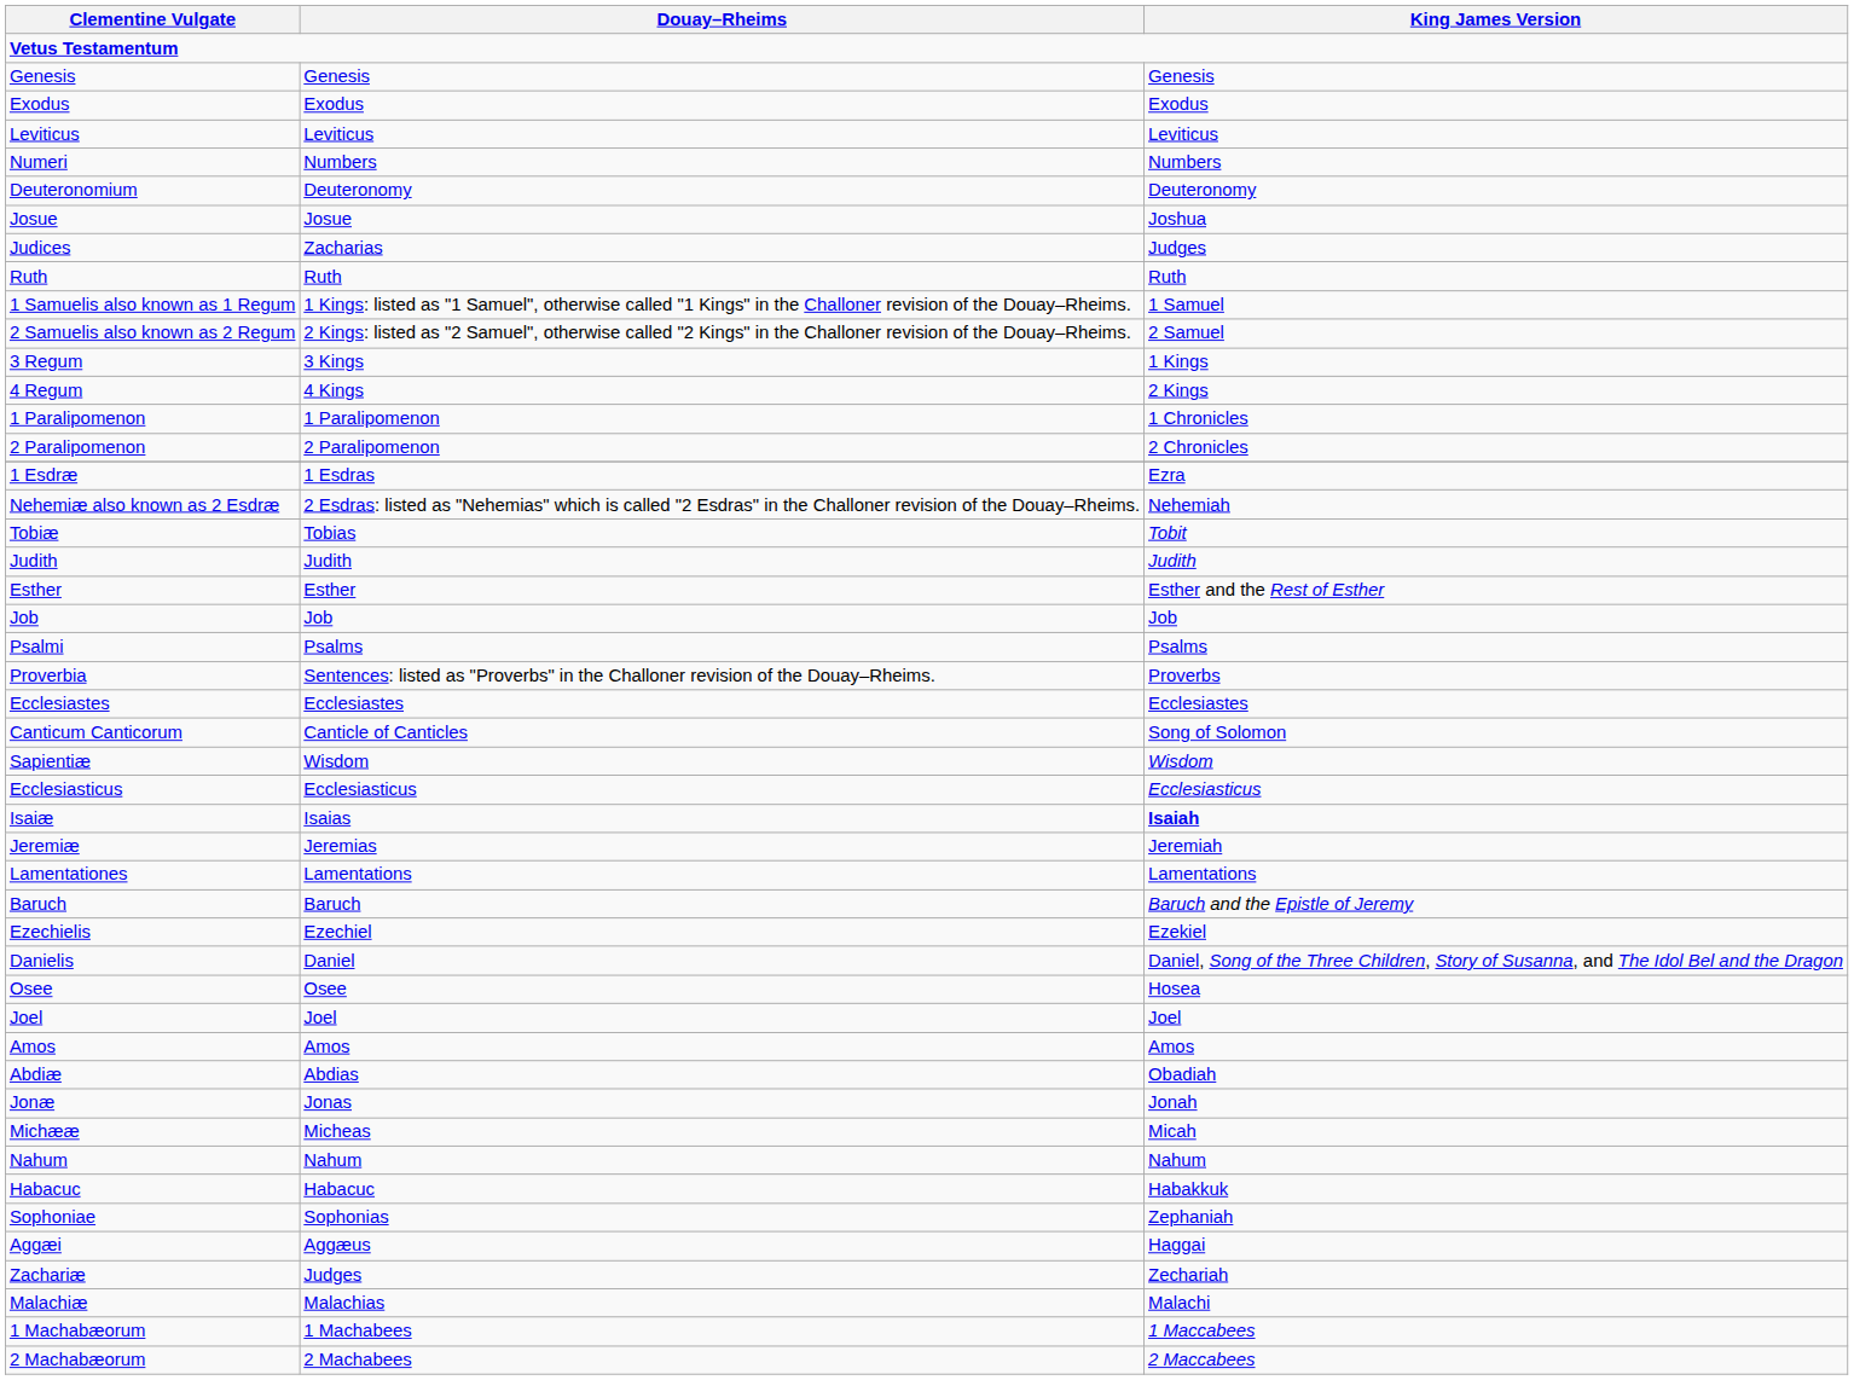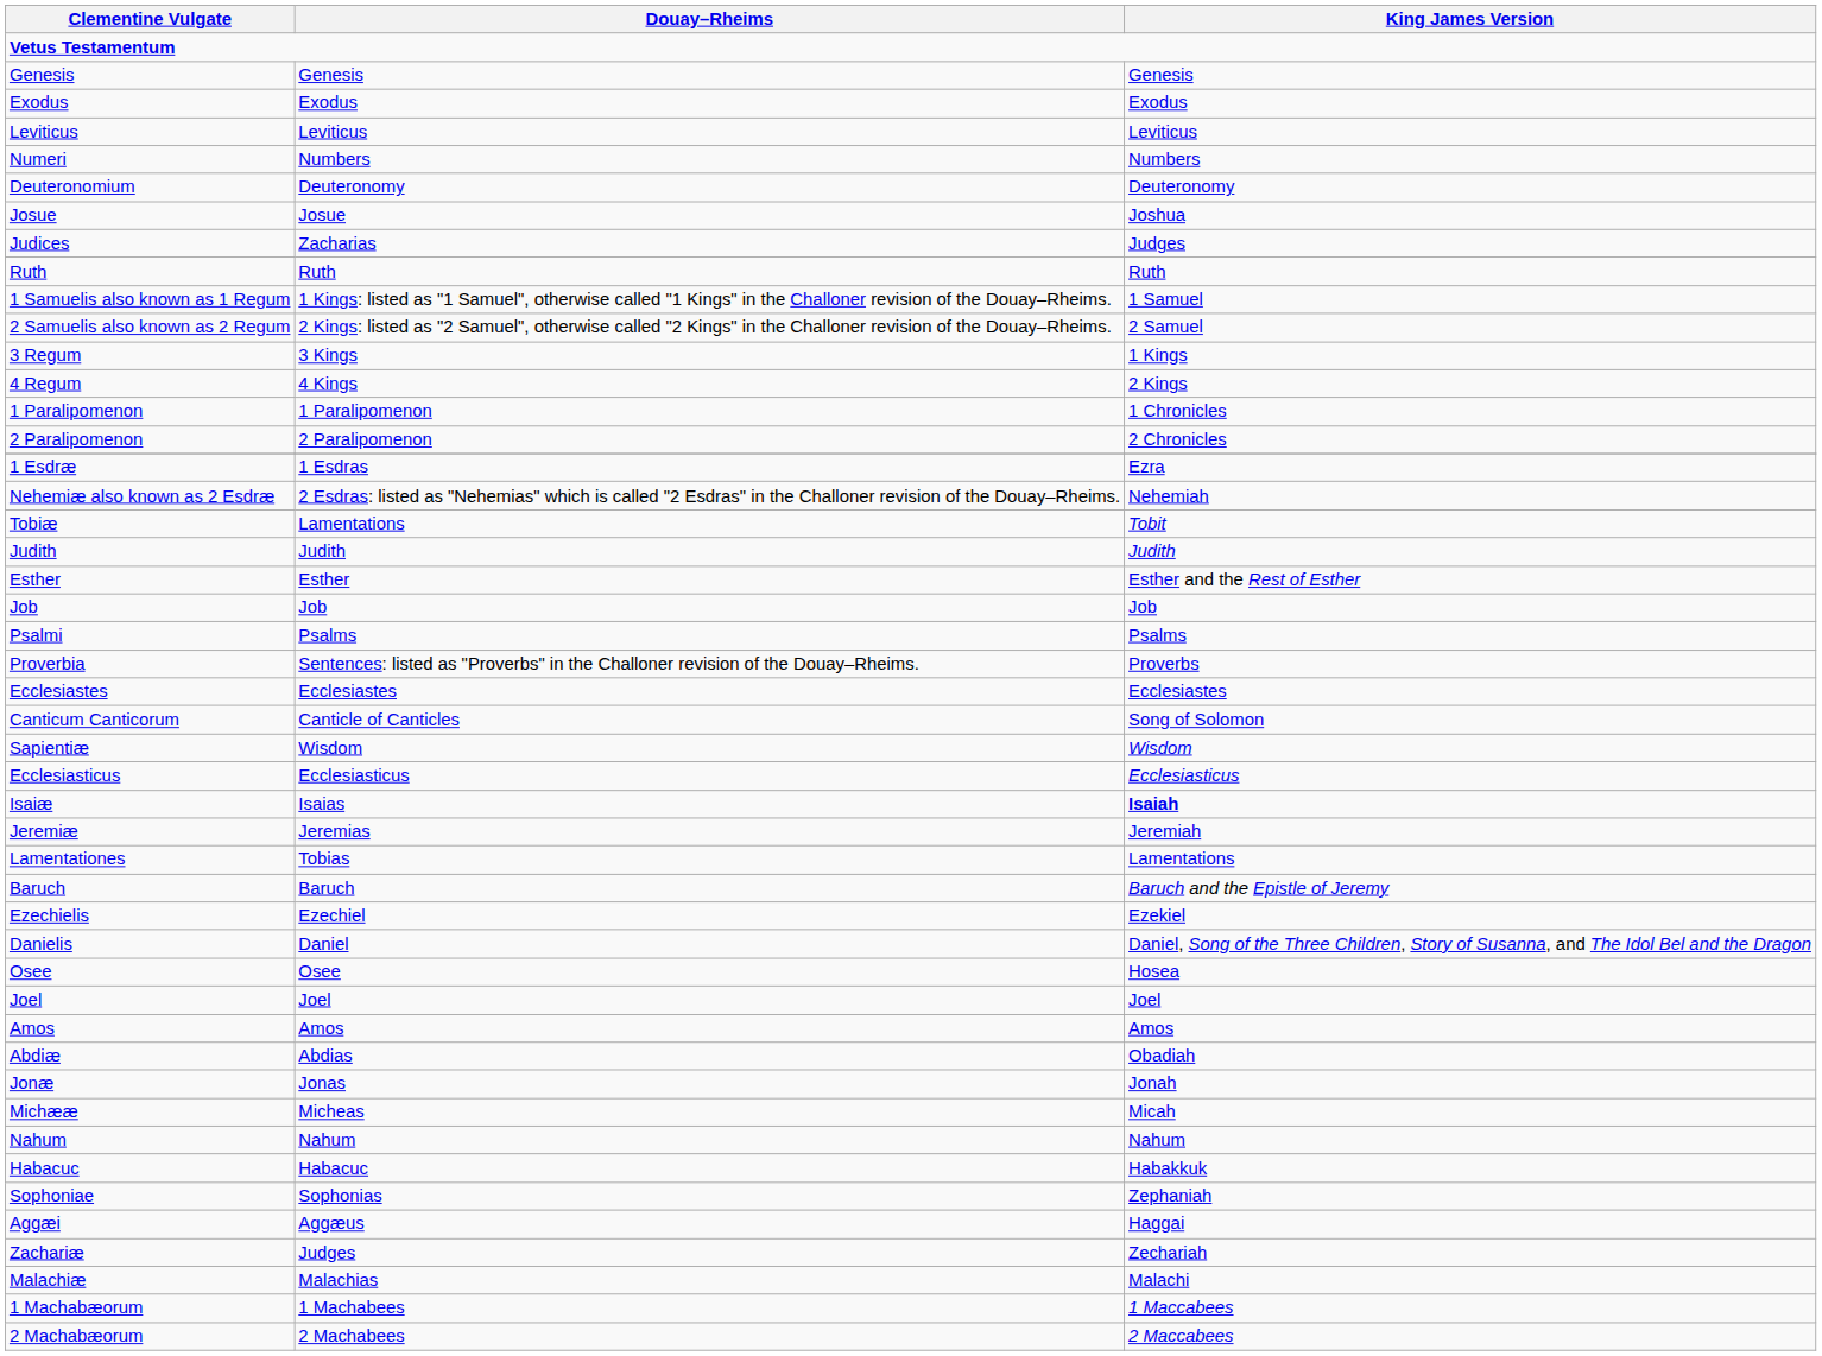Tobiæ | Douay–Rheims: Tobias -> Lamentations
Lamentationes | Douay–Rheims: Lamentations -> Tobias
